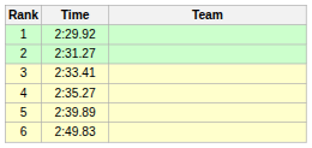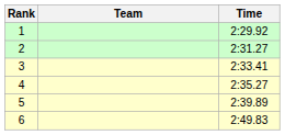columns swapped: Team <-> Time
